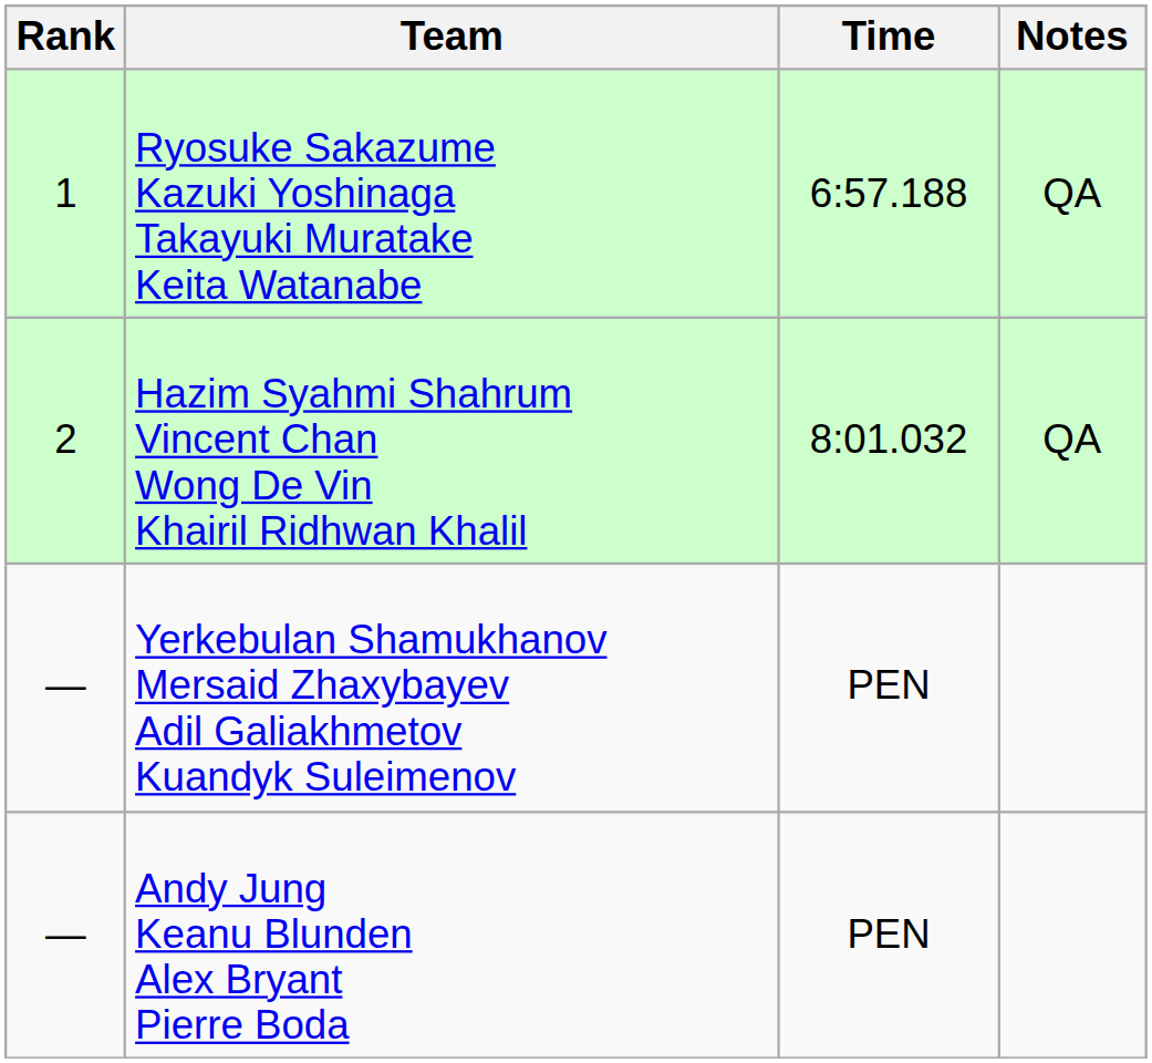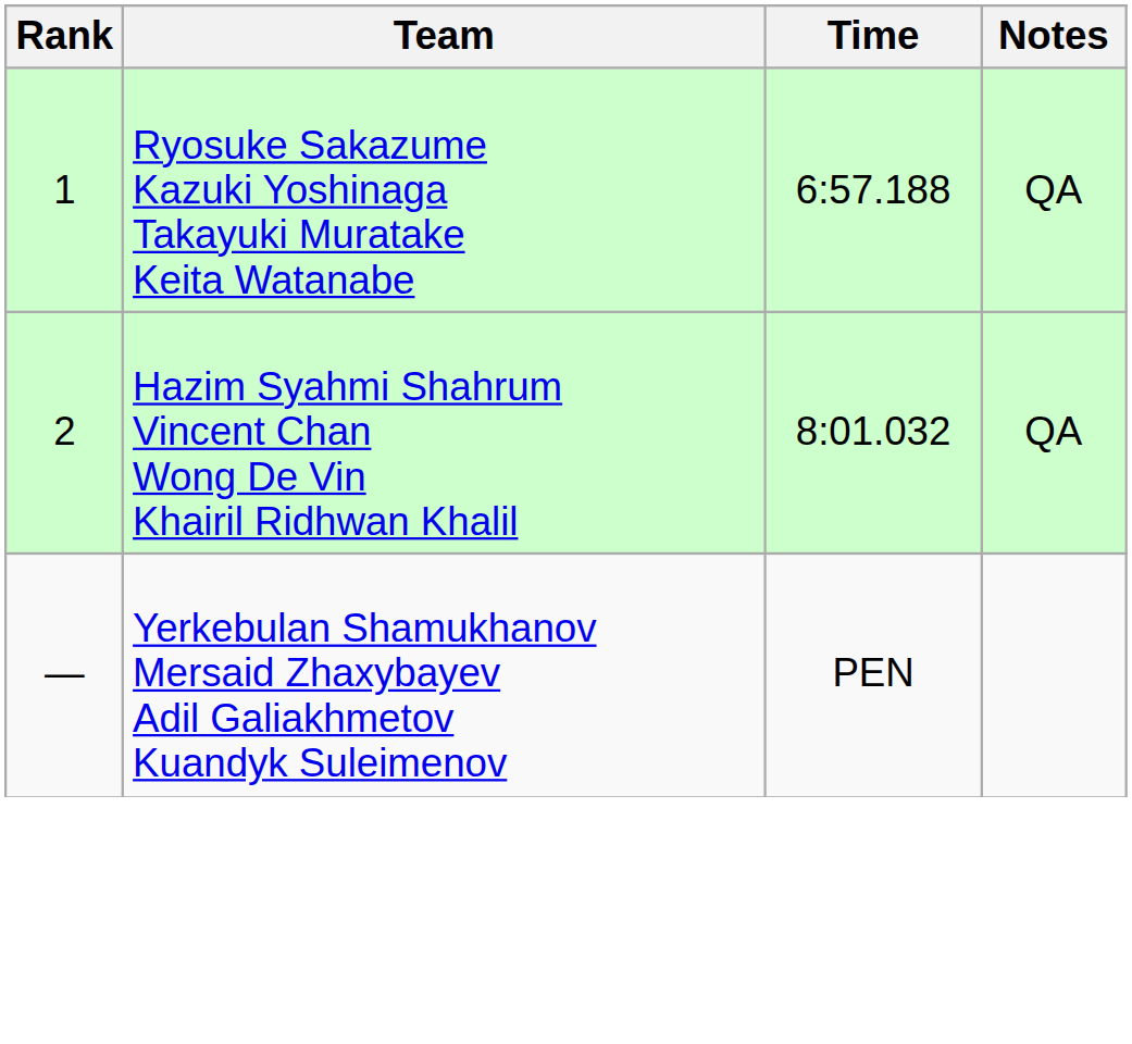- row: — | Andy Jung Keanu Blunden Alex Bryant Pierre Boda | PEN
